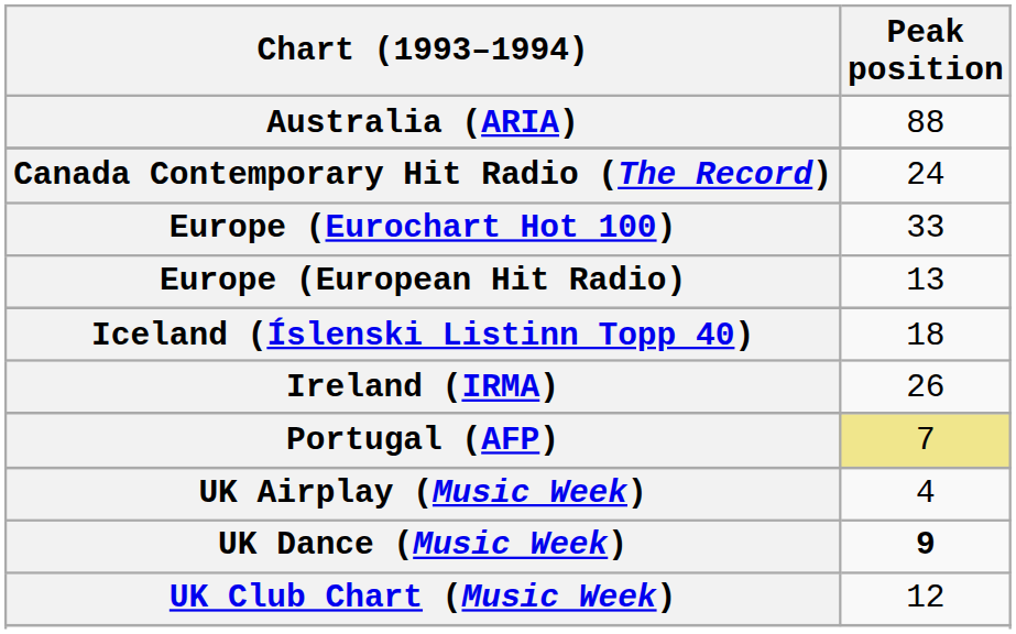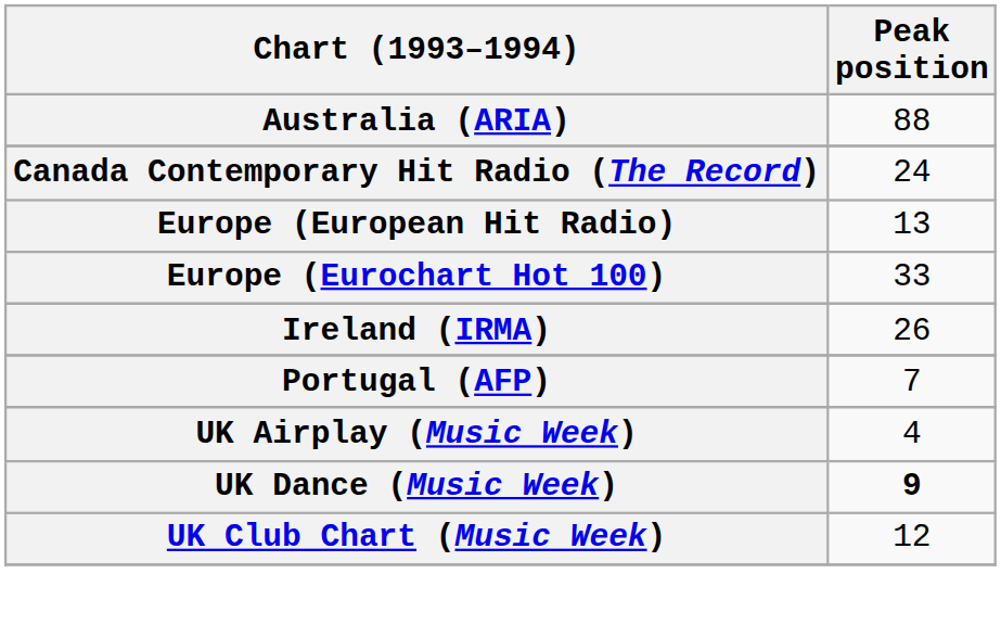rows swapped: Europe (Eurochart Hot 100) <-> Europe (European Hit Radio)
- row: Iceland (Íslenski Listinn Topp 40) | 18
Portugal (AFP) | Peak position: khaki background -> no background
